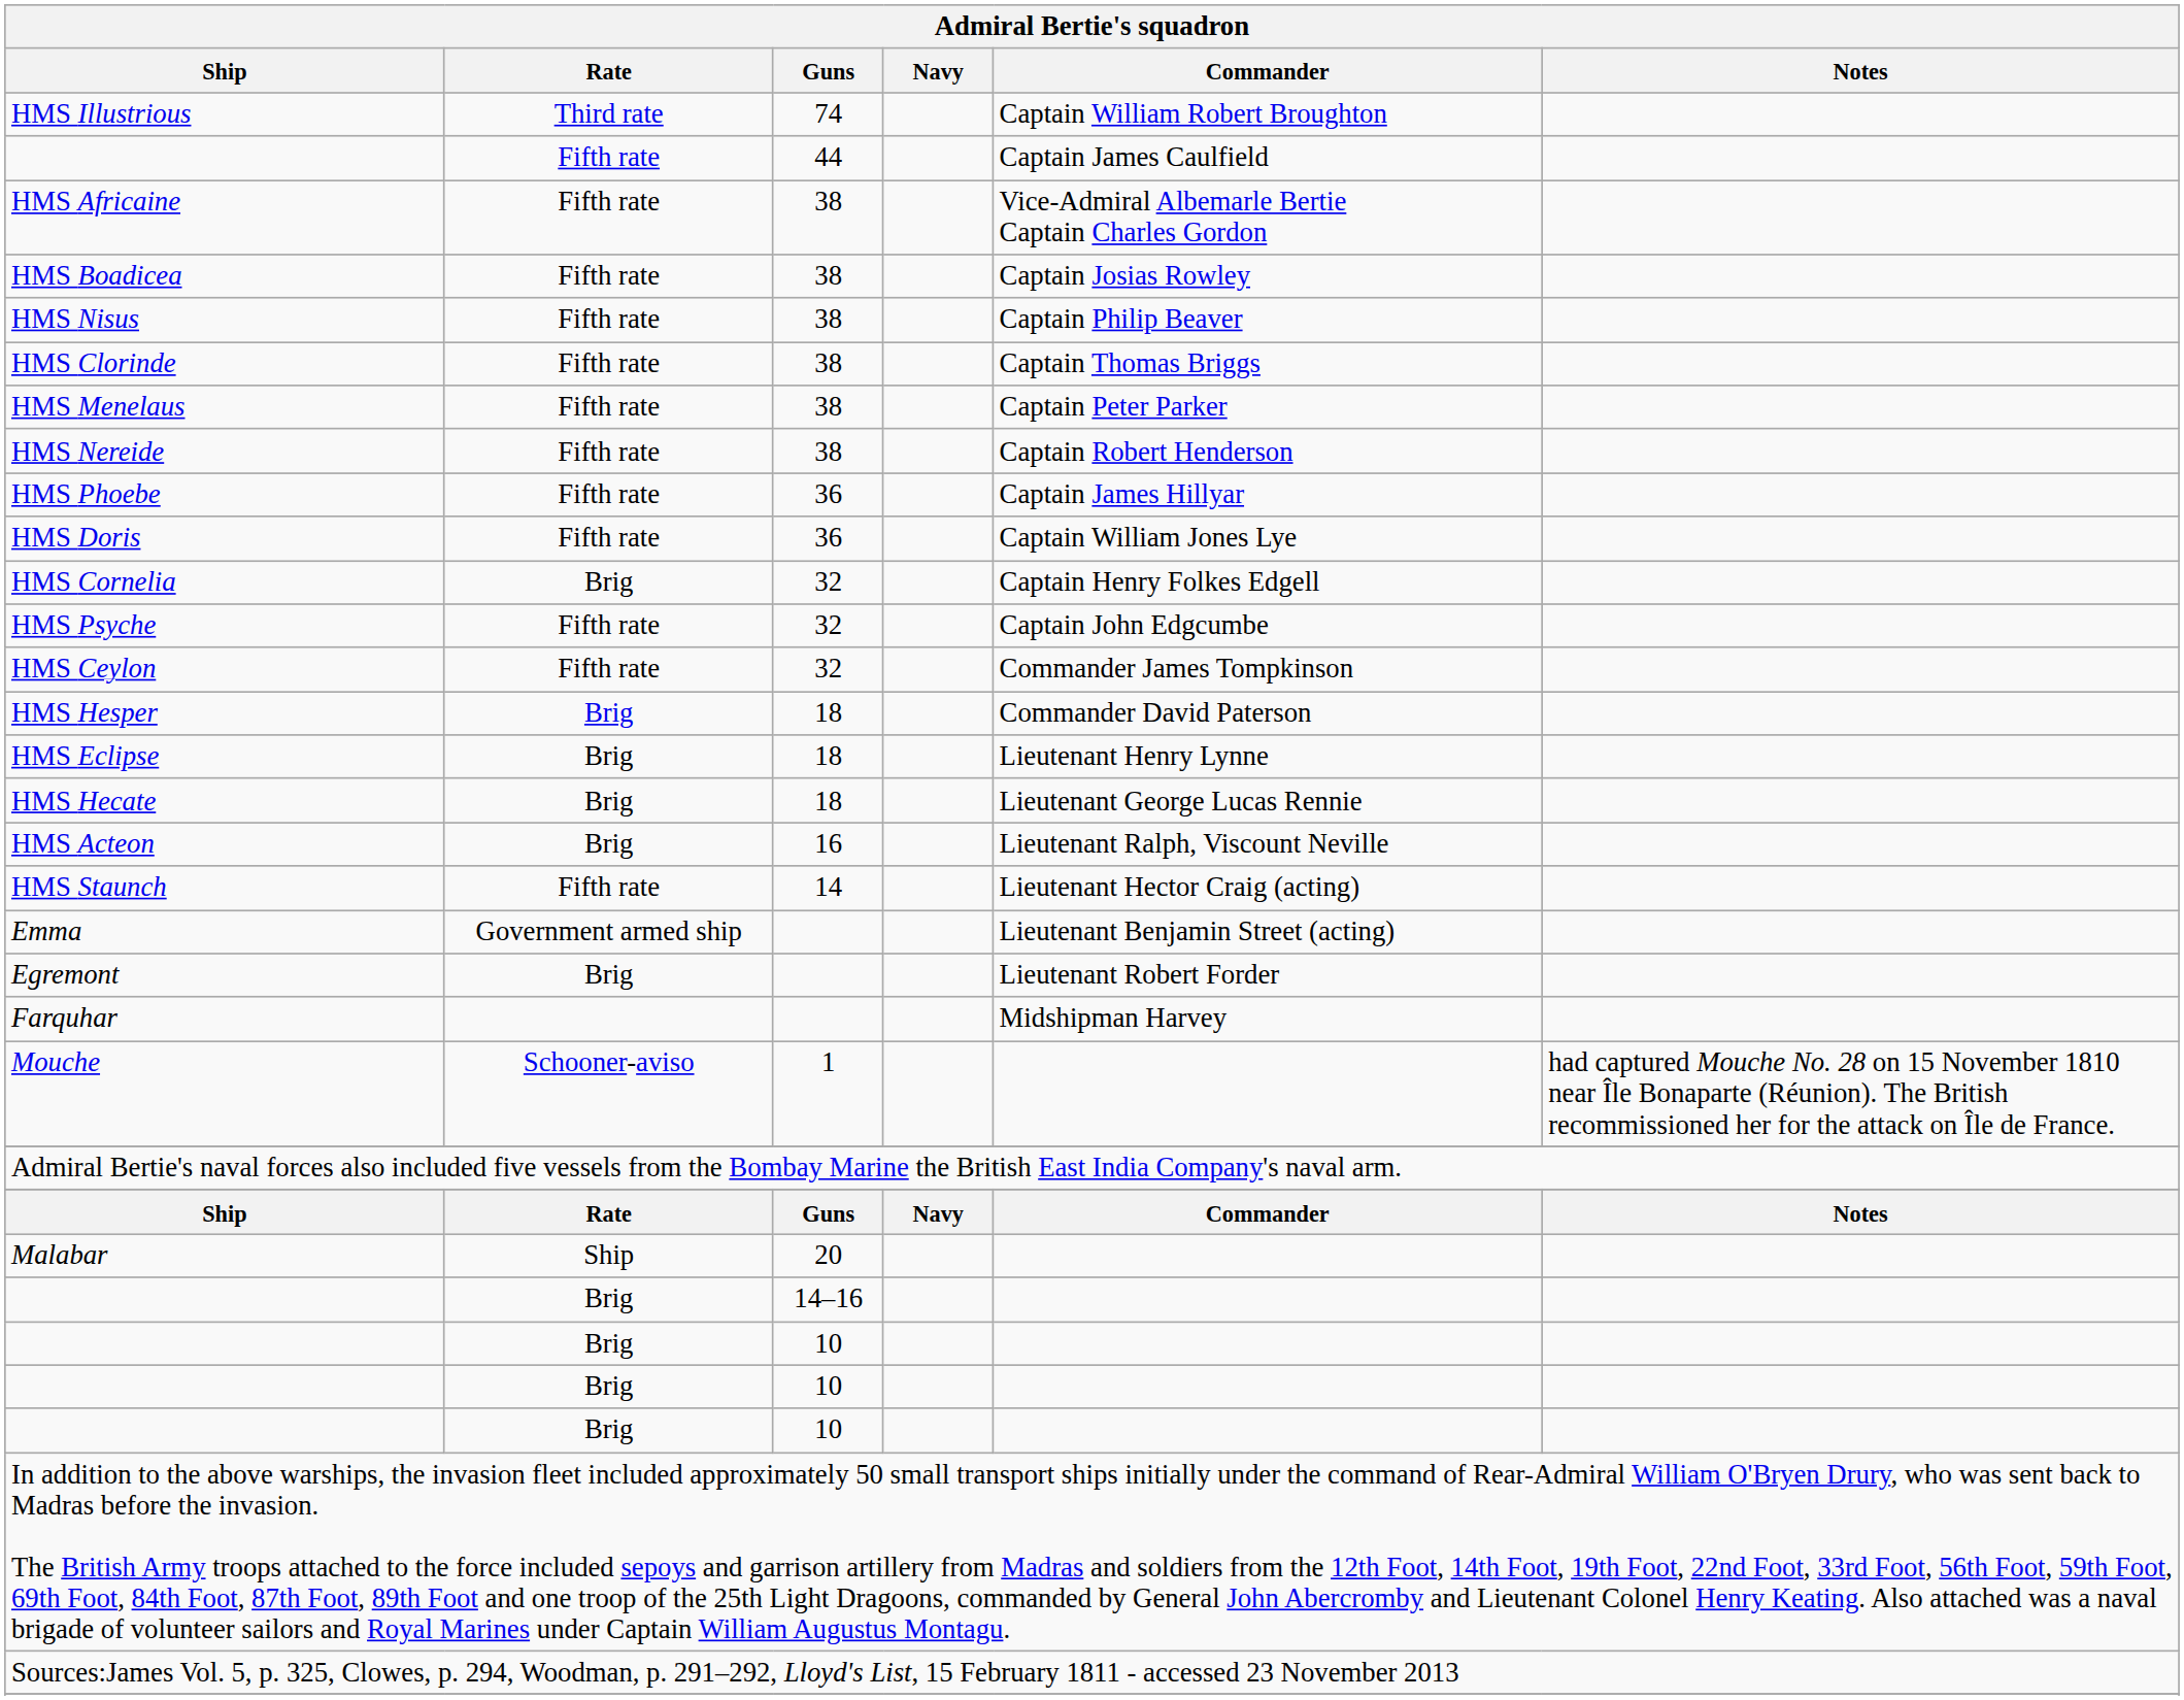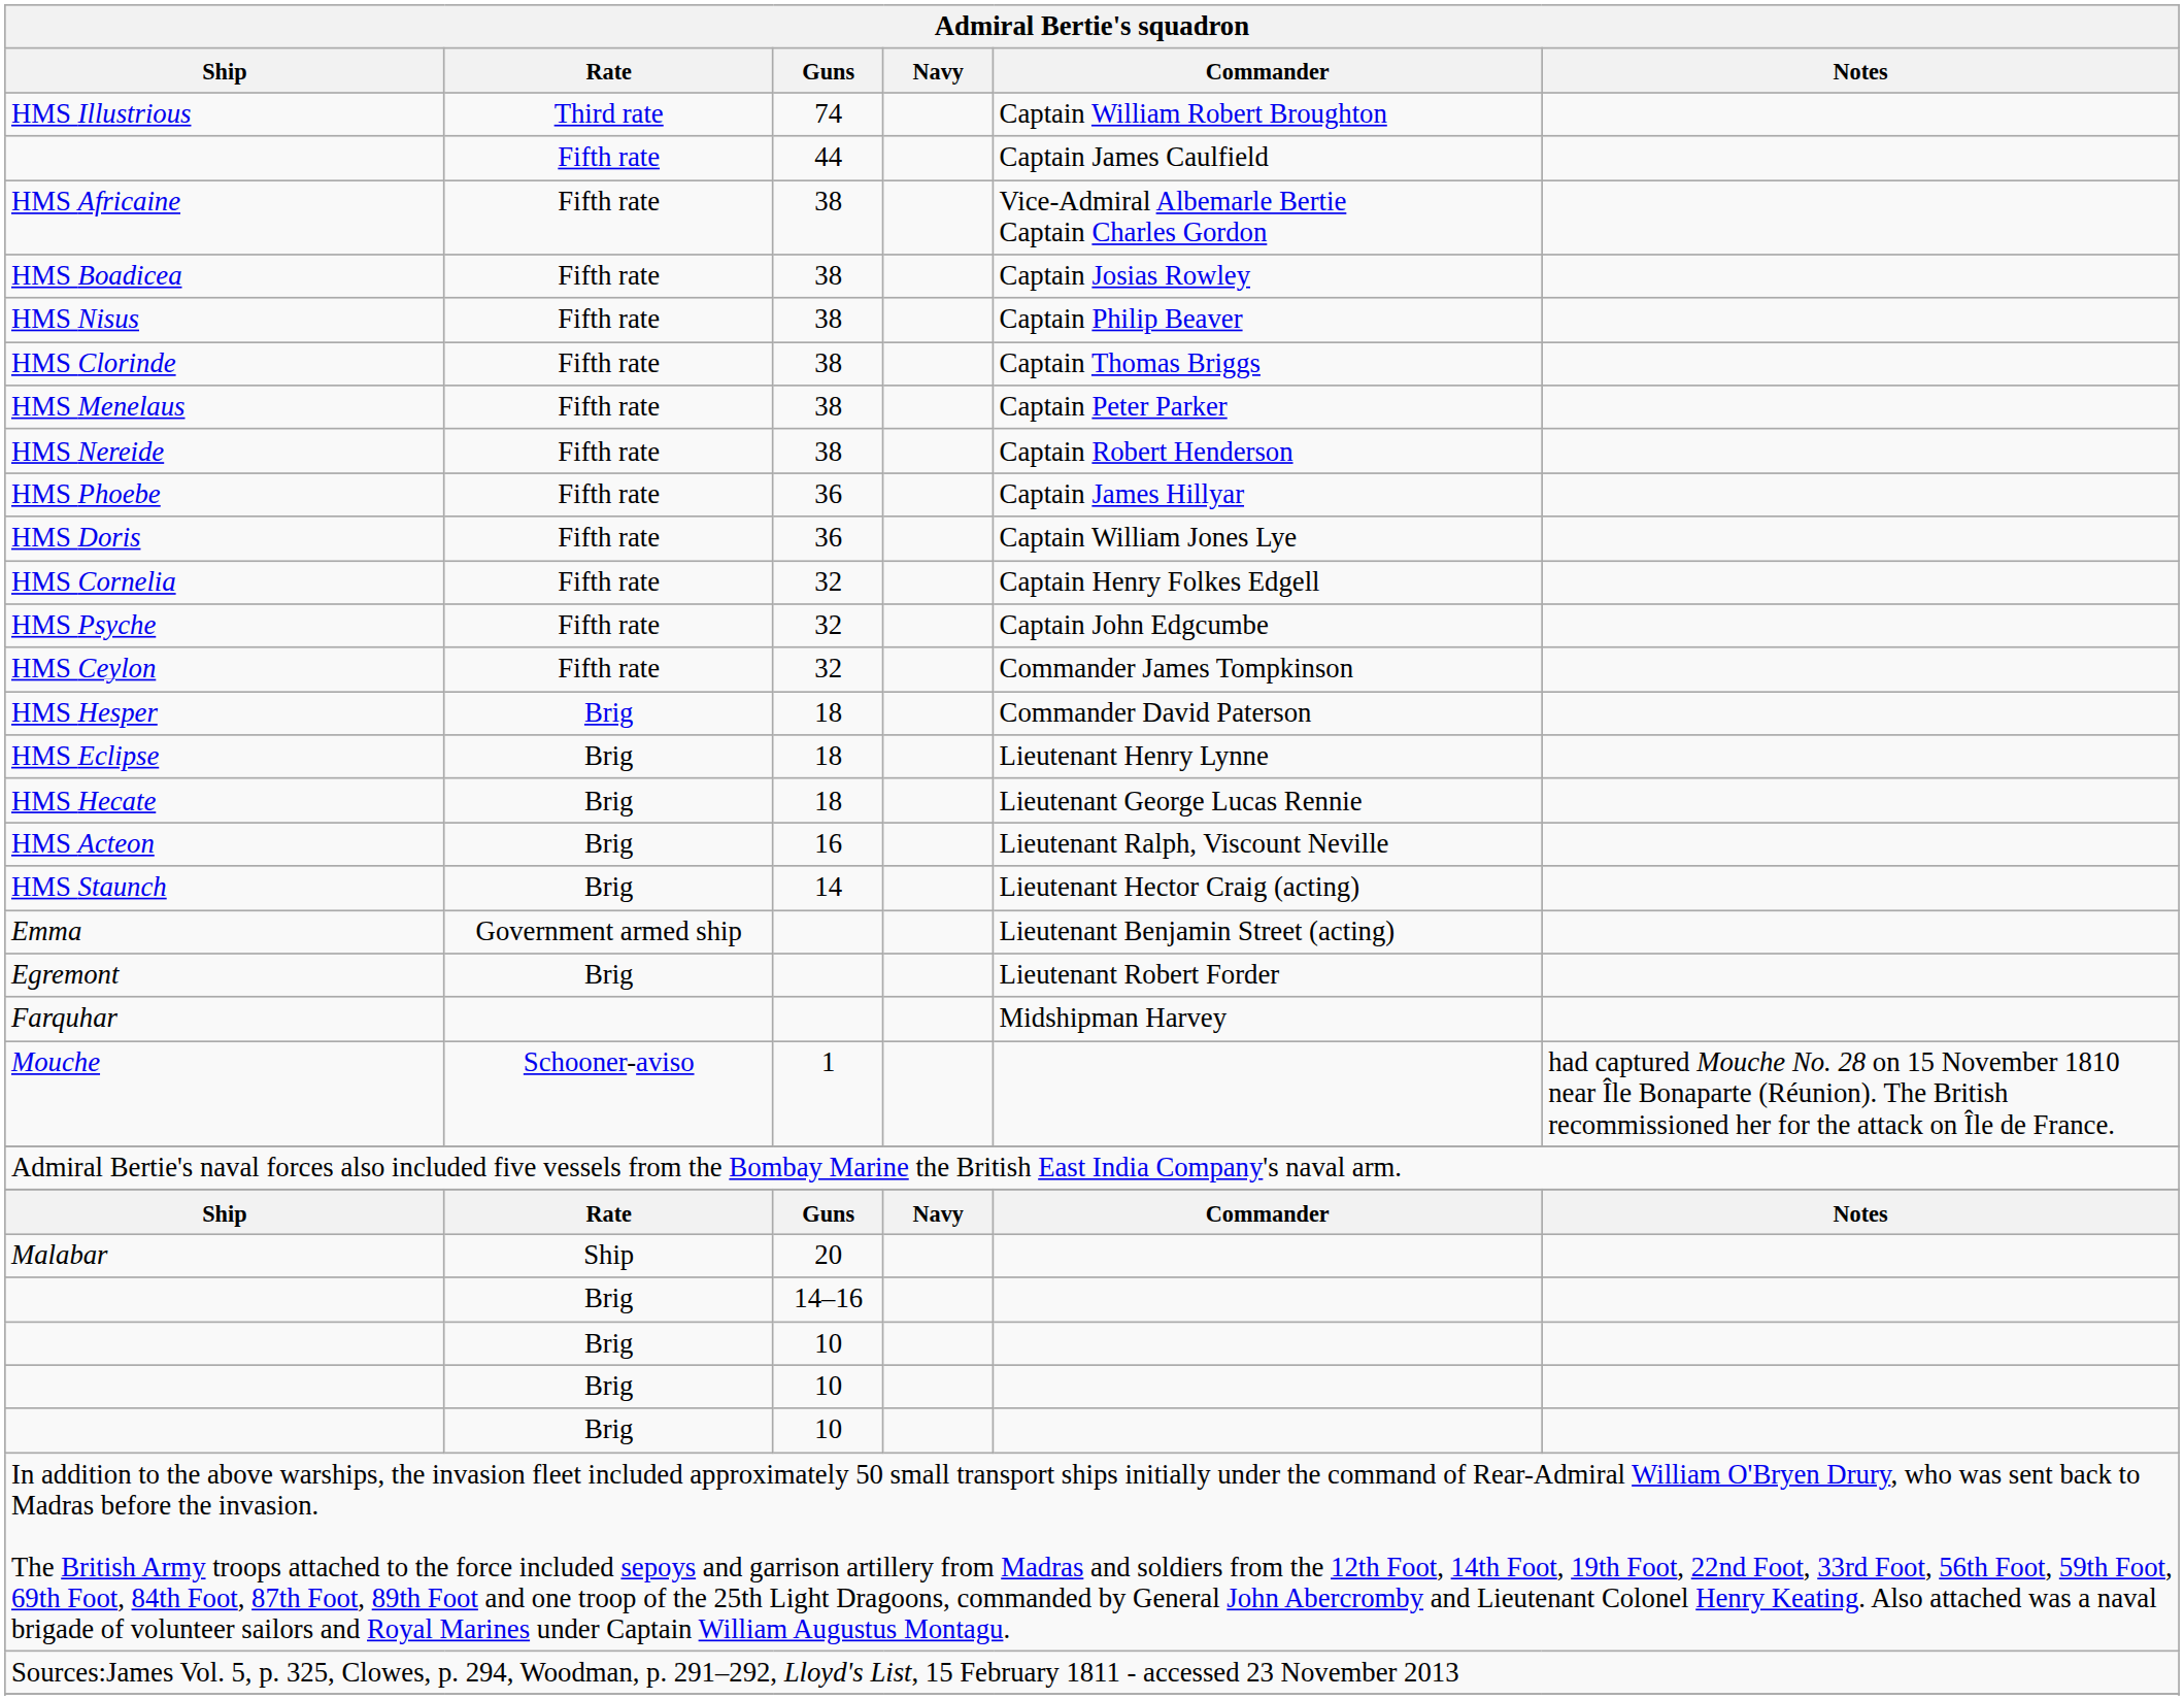HMS Cornelia | Rate: Brig -> Fifth rate
HMS Staunch | Rate: Fifth rate -> Brig
